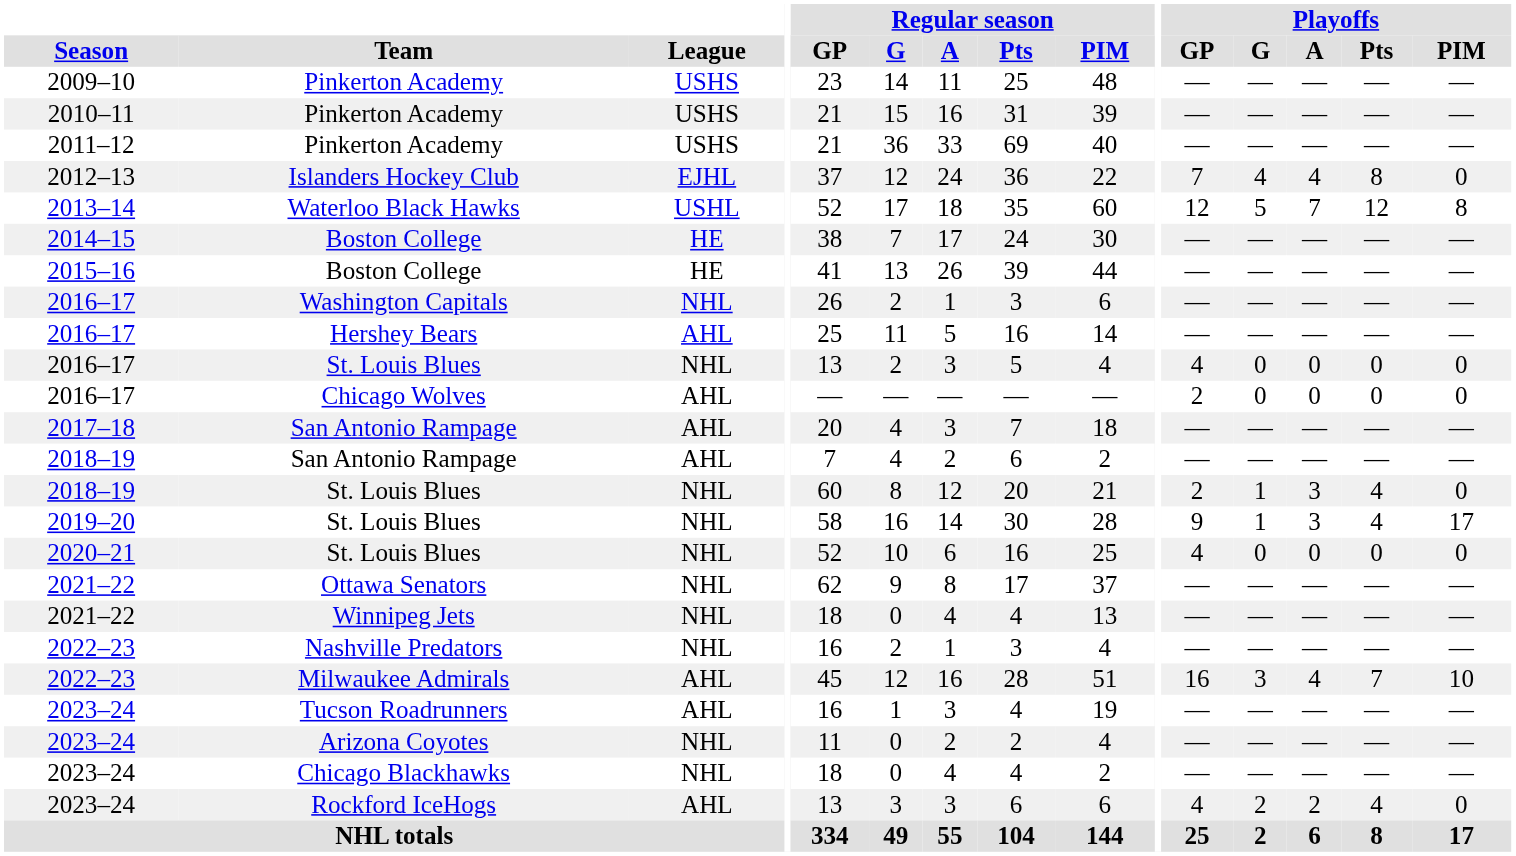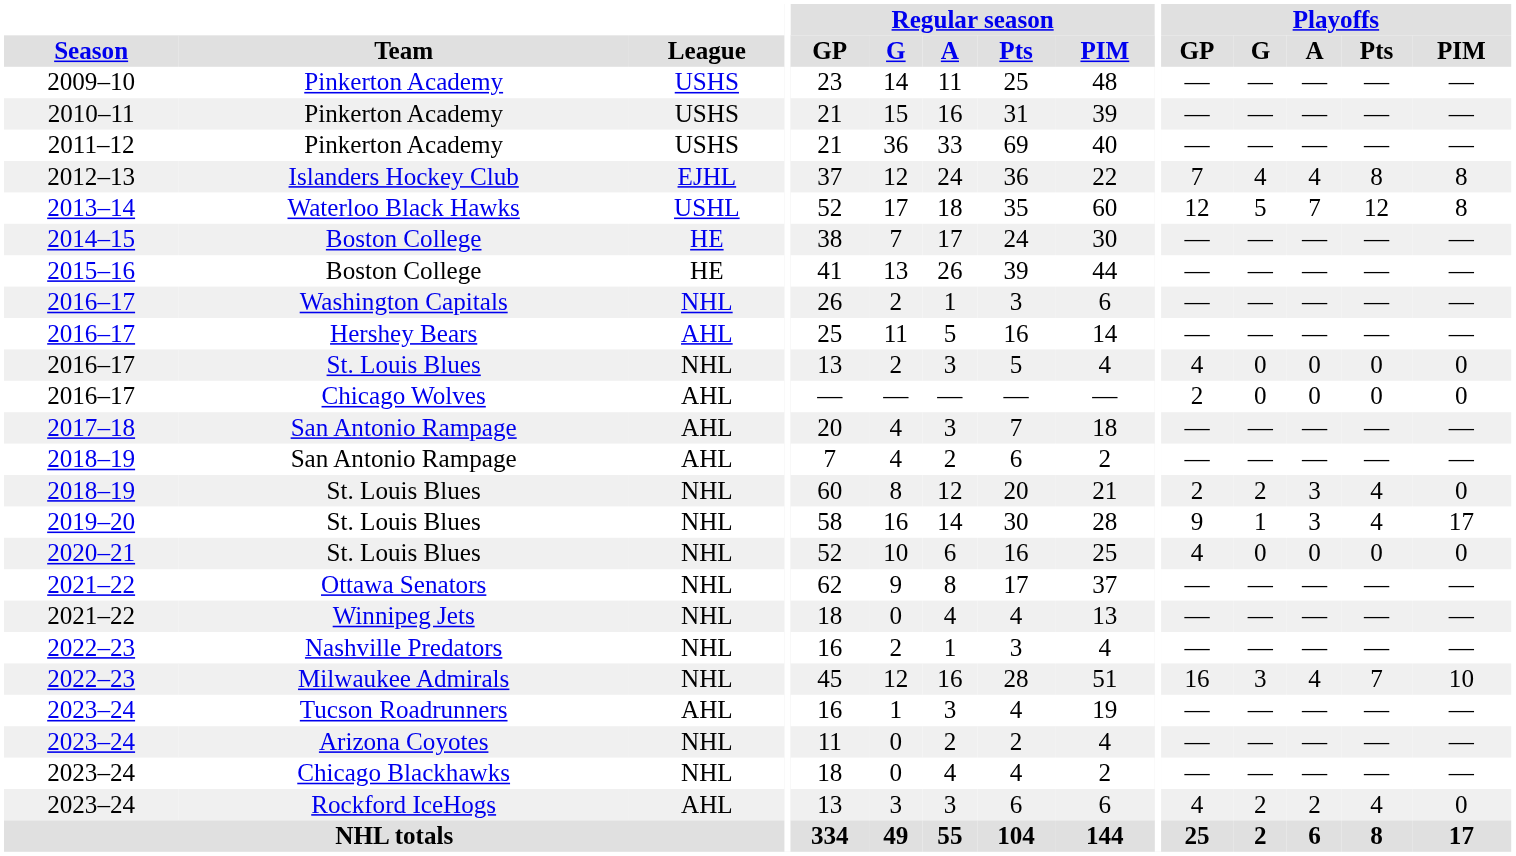Islanders Hockey Club | Playoffs / PIM: 0 -> 8
2018–19 / St. Louis Blues | Playoffs / G: 1 -> 2
Milwaukee Admirals | League: AHL -> NHL
